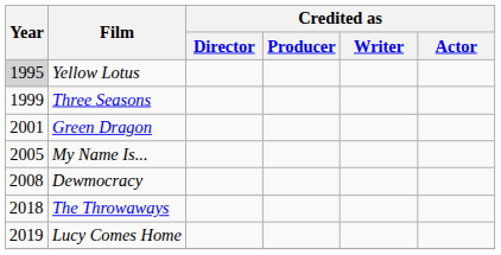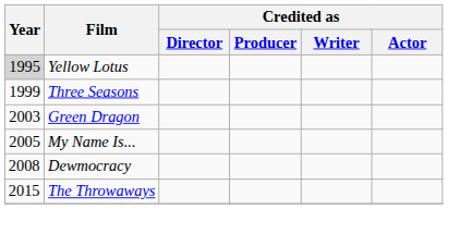Green Dragon | Year: 2001 -> 2003
The Throwaways | Year: 2018 -> 2015
- row: 2019 | Lucy Comes Home
